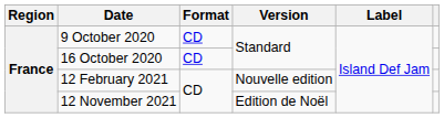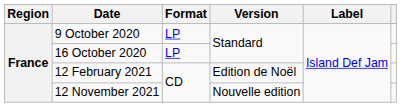9 October 2020 | Format: CD -> LP
16 October 2020 | Format: CD -> LP
12 February 2021 | Version: Nouvelle edition -> Edition de Noël
12 November 2021 | Version: Edition de Noël -> Nouvelle edition
